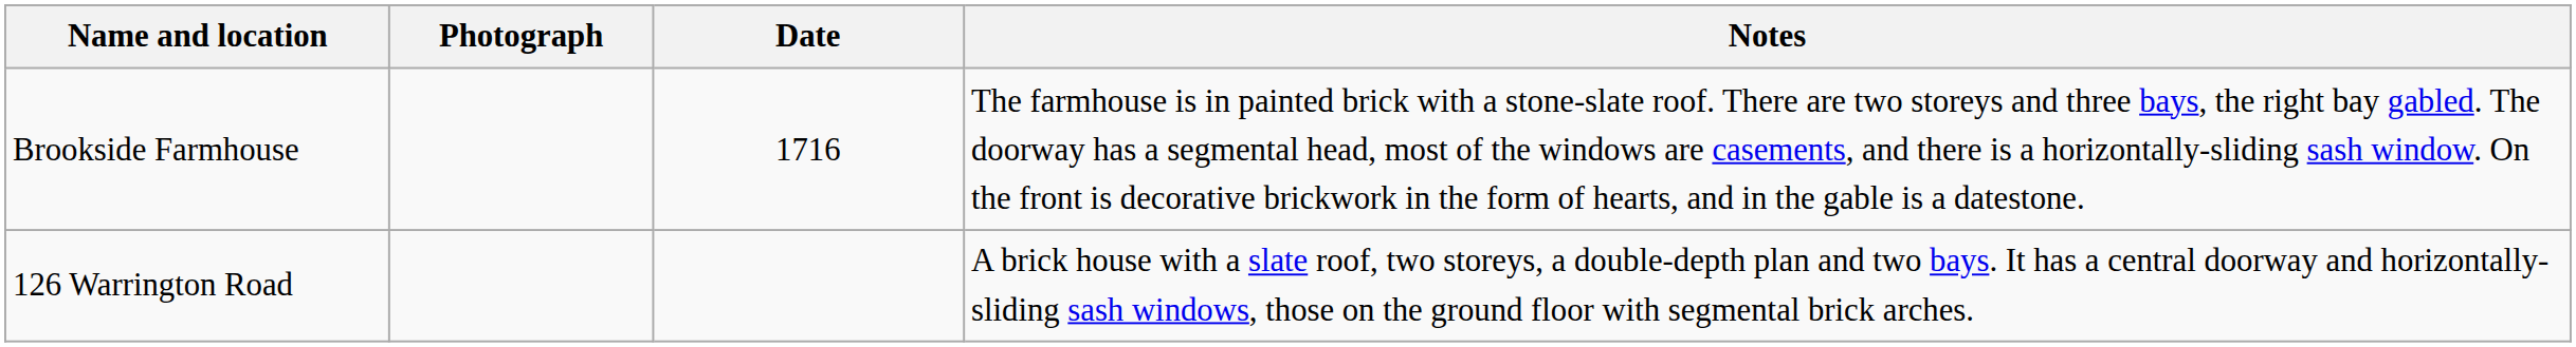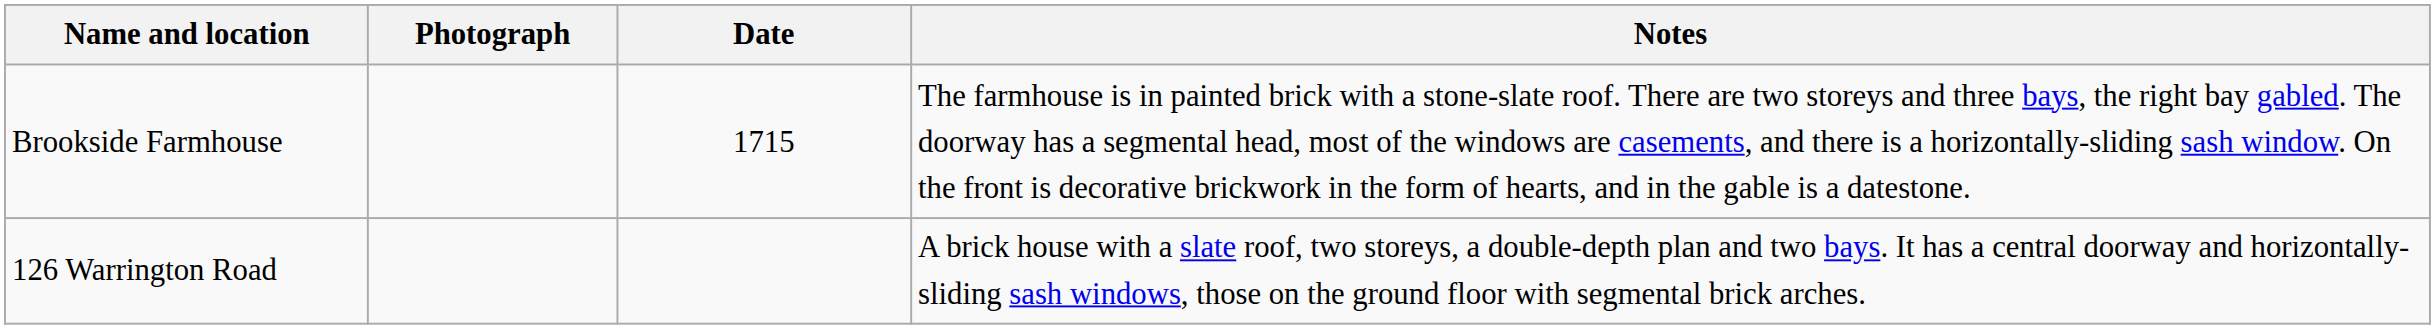Brookside Farmhouse | Date: 1716 -> 1715
